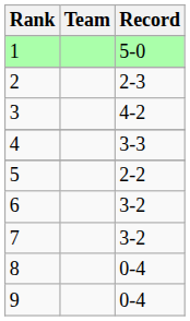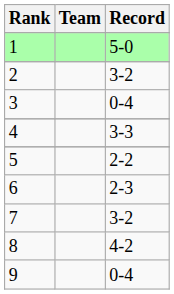2 | Record: 2-3 -> 3-2
3 | Record: 4-2 -> 0-4
6 | Record: 3-2 -> 2-3
8 | Record: 0-4 -> 4-2
